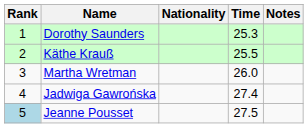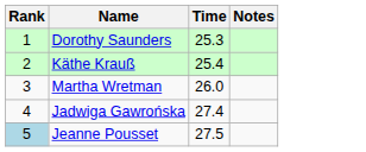- column: Nationality
Käthe Krauß | Time: 25.5 -> 25.4
